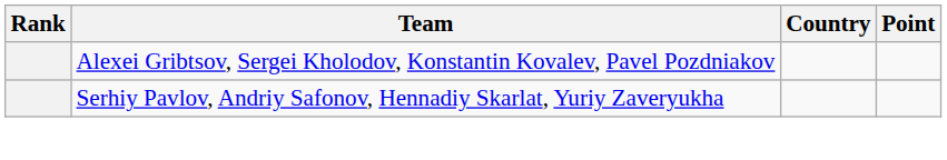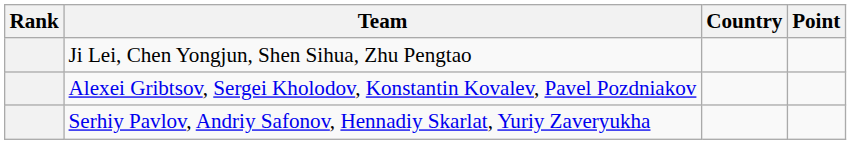+ row: Ji Lei, Chen Yongjun, Shen Sihua, Zhu Pengtao
